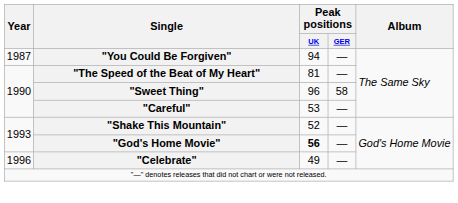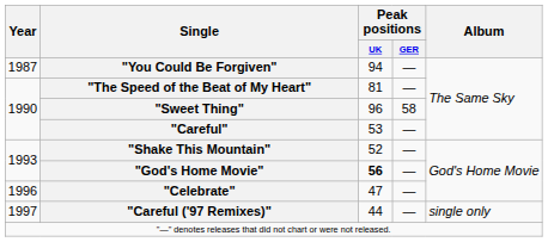"Celebrate" | Peak positions / UK: 49 -> 47
+ row: 1997 | "Careful ('97 Remixes)" | 44 | — | single only
